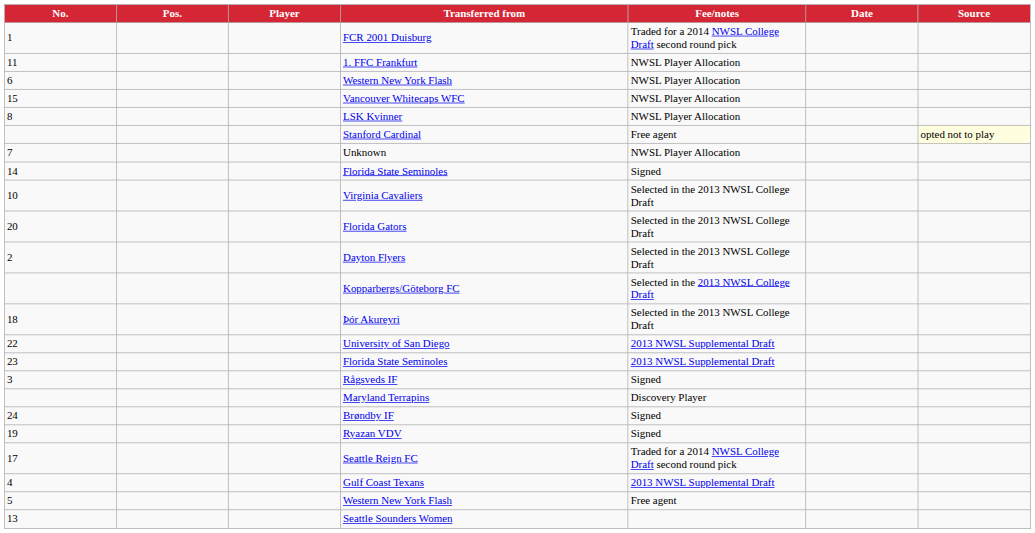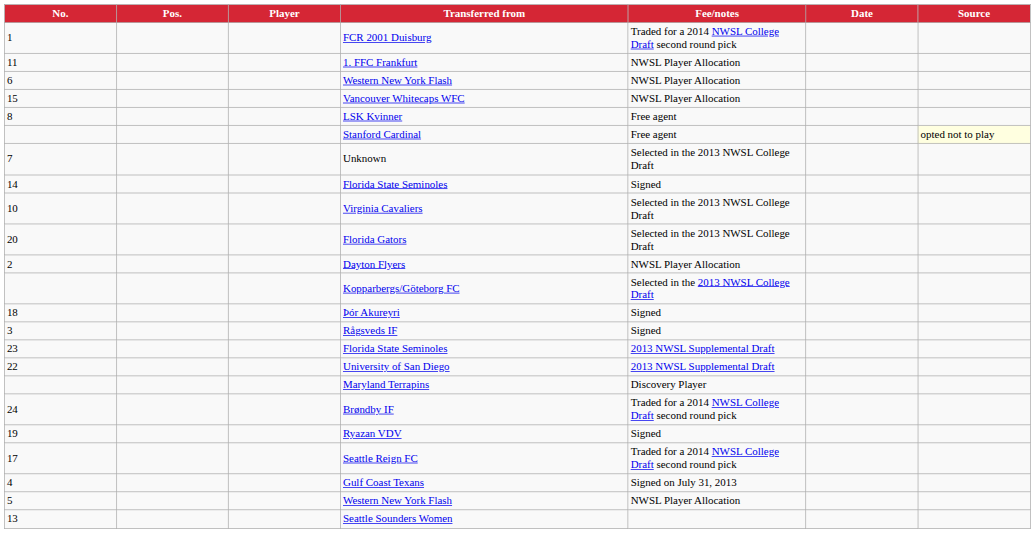LSK Kvinner | Fee/notes: NWSL Player Allocation -> Free agent
Unknown | Fee/notes: NWSL Player Allocation -> Selected in the 2013 NWSL College Draft
Dayton Flyers | Fee/notes: Selected in the 2013 NWSL College Draft -> NWSL Player Allocation
Þór Akureyri | Fee/notes: Selected in the 2013 NWSL College Draft -> Signed
rows swapped: University of San Diego <-> Rågsveds IF
Brøndby IF | Fee/notes: Signed -> Traded for a 2014 NWSL College Draft second round pick
Gulf Coast Texans | Fee/notes: 2013 NWSL Supplemental Draft -> Signed on July 31, 2013
5 / Western New York Flash | Fee/notes: Free agent -> NWSL Player Allocation
